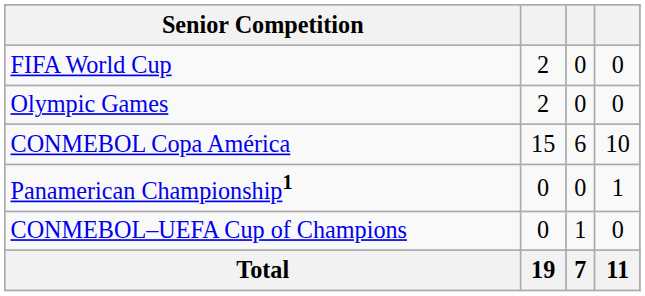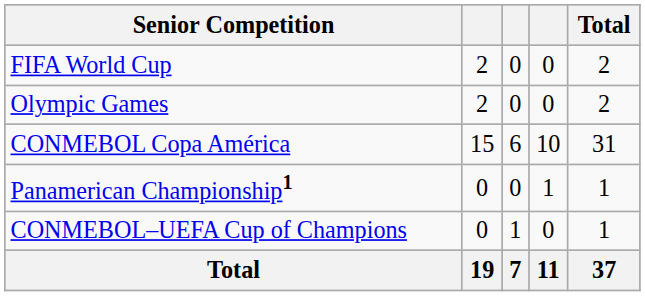+ column: Total | 2 | 2 | 31 | 1 | 1 | 37
